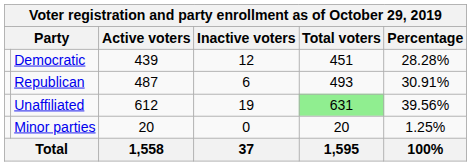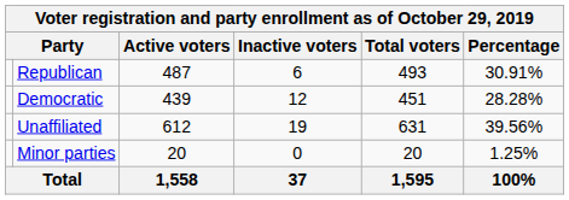rows swapped: Republican <-> Democratic
Unaffiliated | Total voters: lightgreen background -> no background
